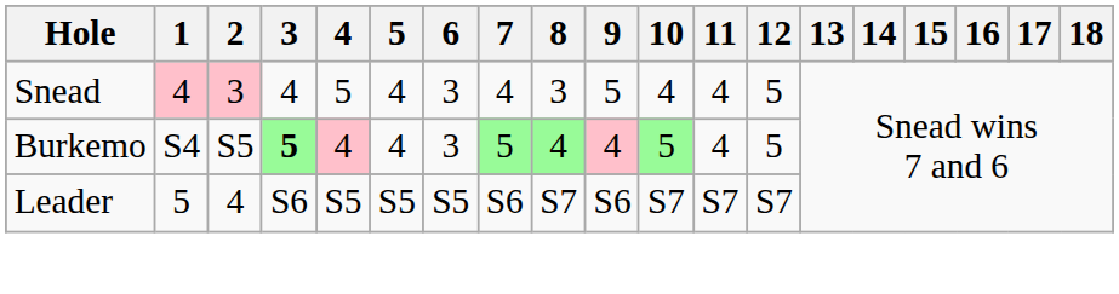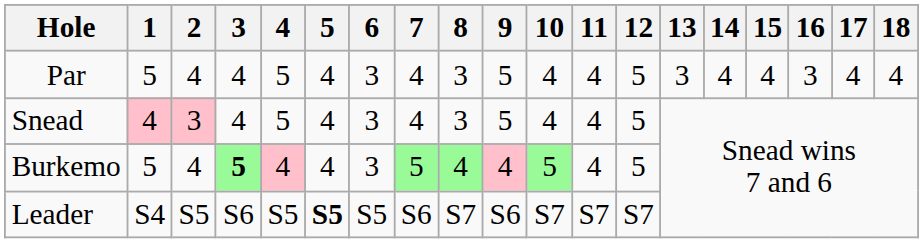+ row: Par | 5 | 4 | 4 | 5 | 4 | 3 | 4 | 3 | 5 | 4 | 4 | 5 | 3 | 4 | 4 | 3 | 4 | 4
Burkemo | 1: S4 -> 5
Burkemo | 2: S5 -> 4
Leader | 1: 5 -> S4
Leader | 2: 4 -> S5
Leader | 5: normal -> bold
